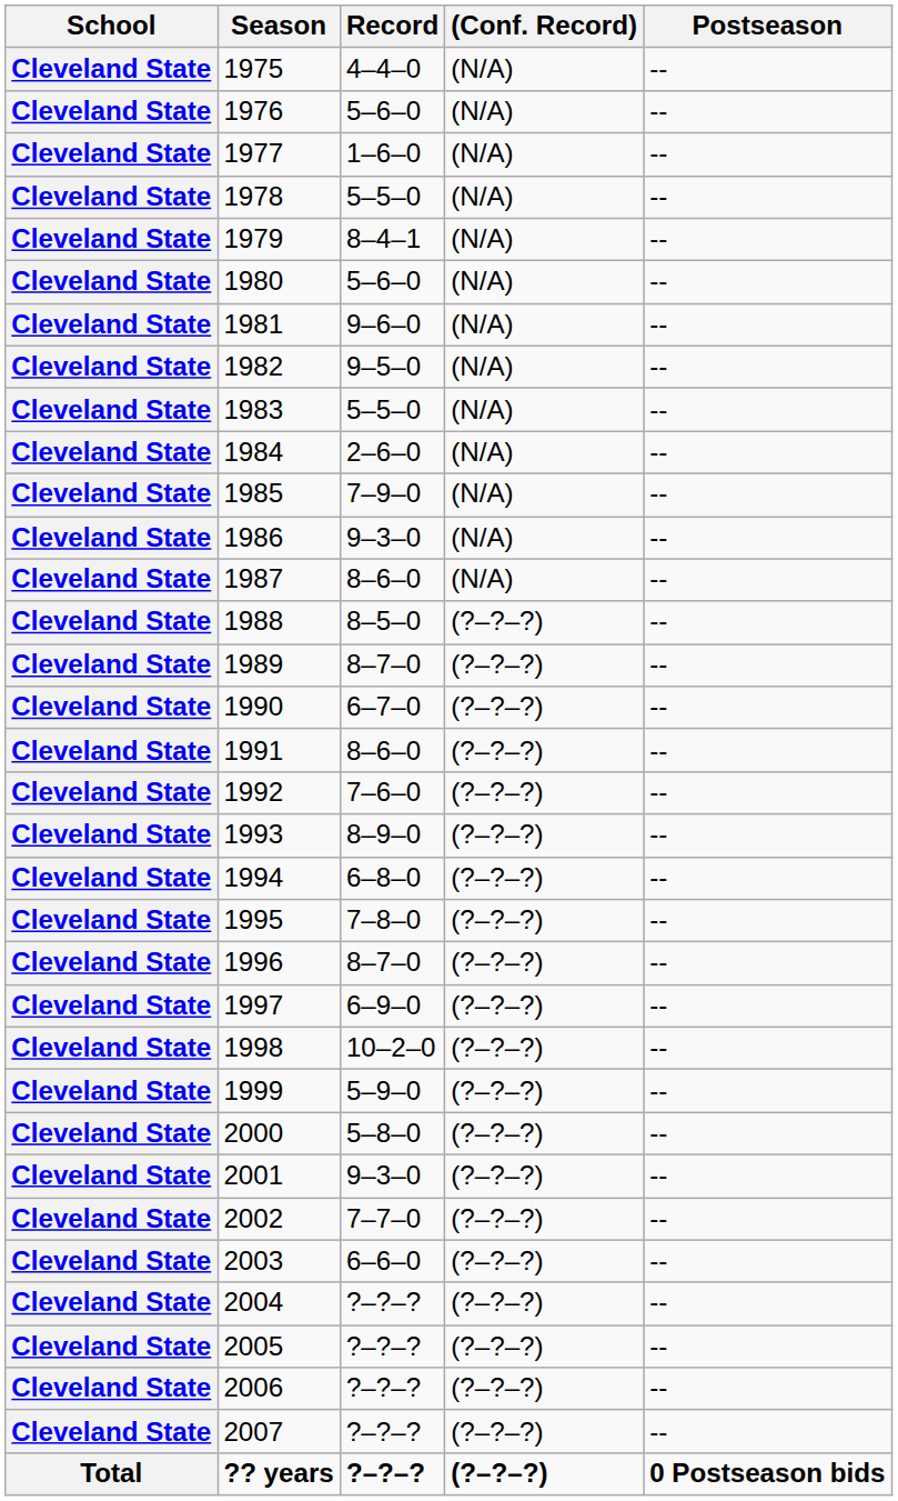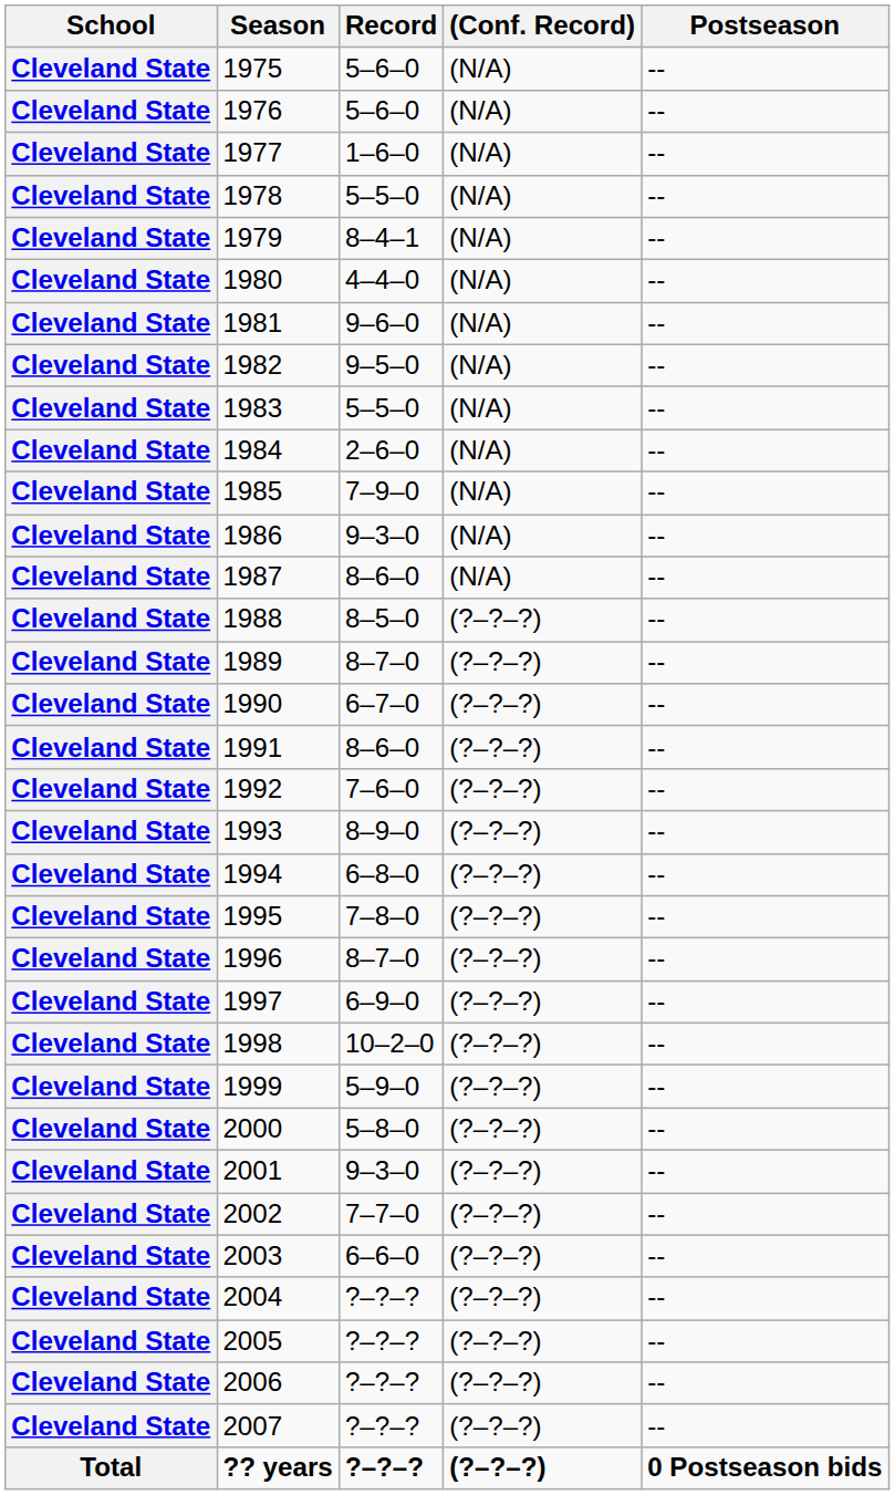1975 | Record: 4–4–0 -> 5–6–0
1980 | Record: 5–6–0 -> 4–4–0
